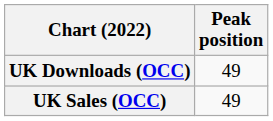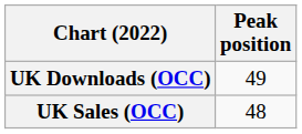UK Sales (OCC) | Peak position: 49 -> 48
